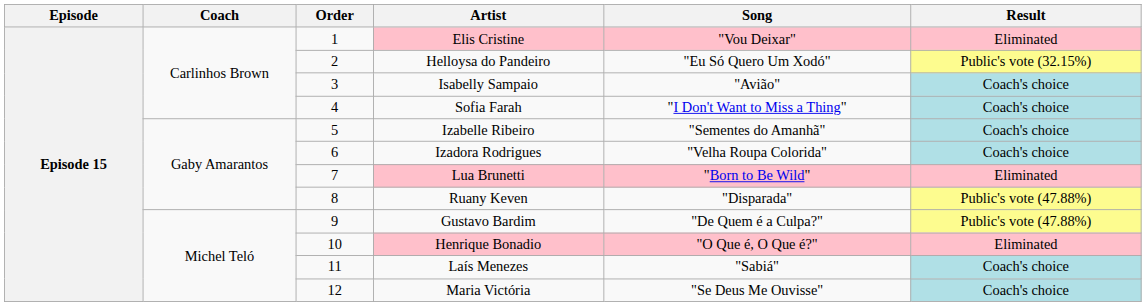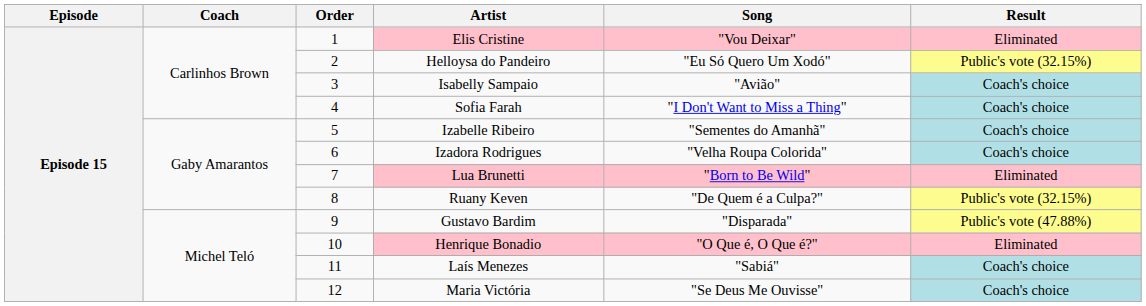Ruany Keven | Song: "Disparada" -> "De Quem é a Culpa?"
Ruany Keven | Result: Public's vote (47.88%) -> Public's vote (32.15%)
Gustavo Bardim | Song: "De Quem é a Culpa?" -> "Disparada"
